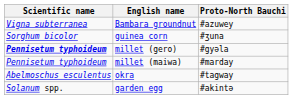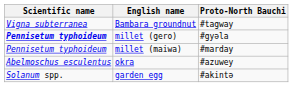Bambara groundnut | Proto-North Bauchi: #azuwey -> #tagway
- row: Sorghum bicolor | guinea corn | #ʒuna
okra | Proto-North Bauchi: #tagway -> #azuwey
